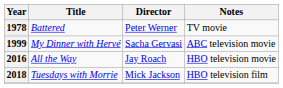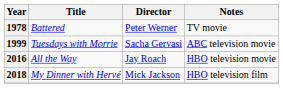1999 | Title: My Dinner with Hervé -> Tuesdays with Morrie
2018 | Title: Tuesdays with Morrie -> My Dinner with Hervé
